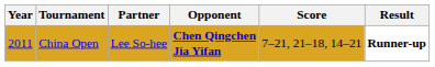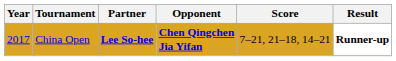China Open | Year: 2011 -> 2017
China Open | Partner: normal -> bold
